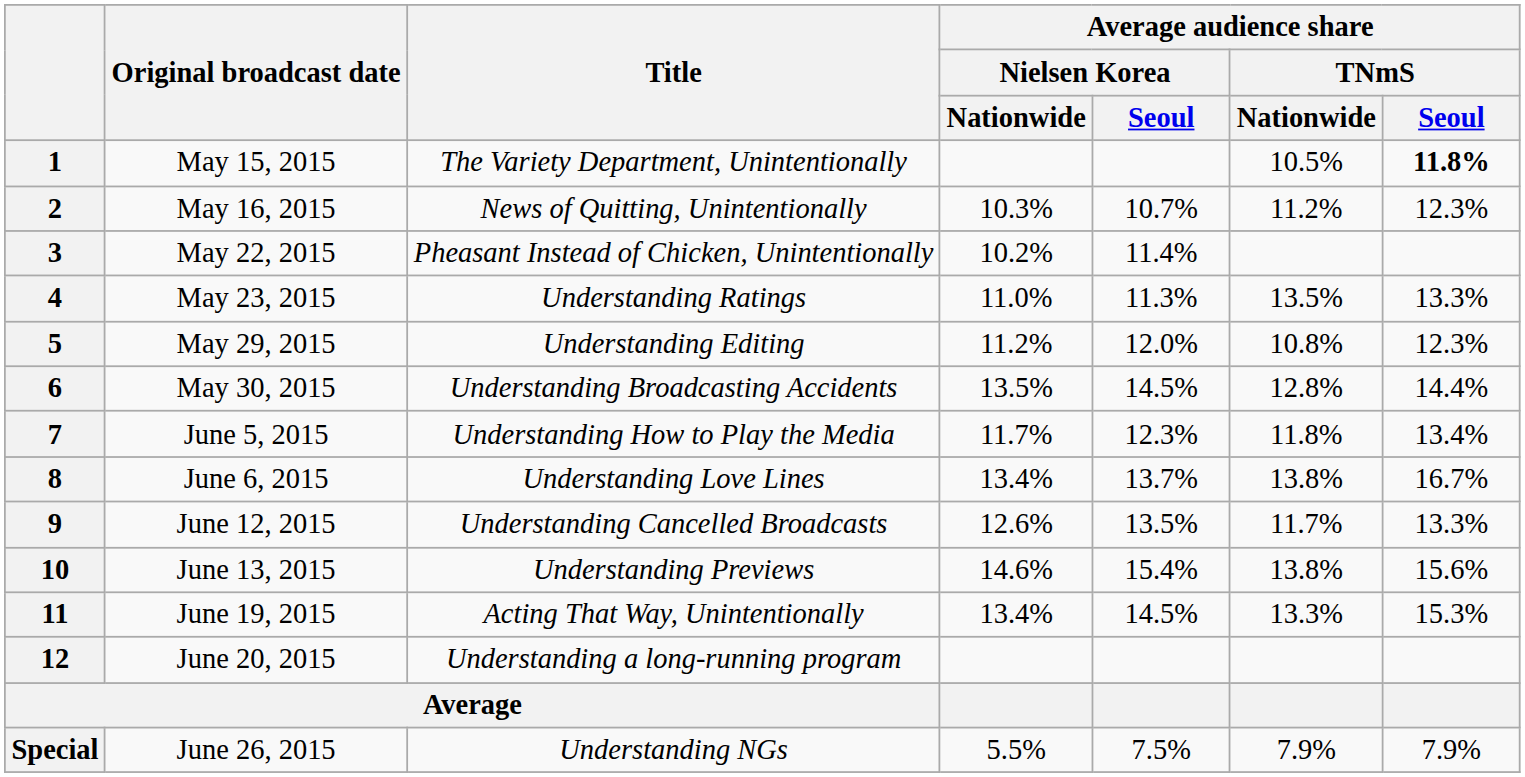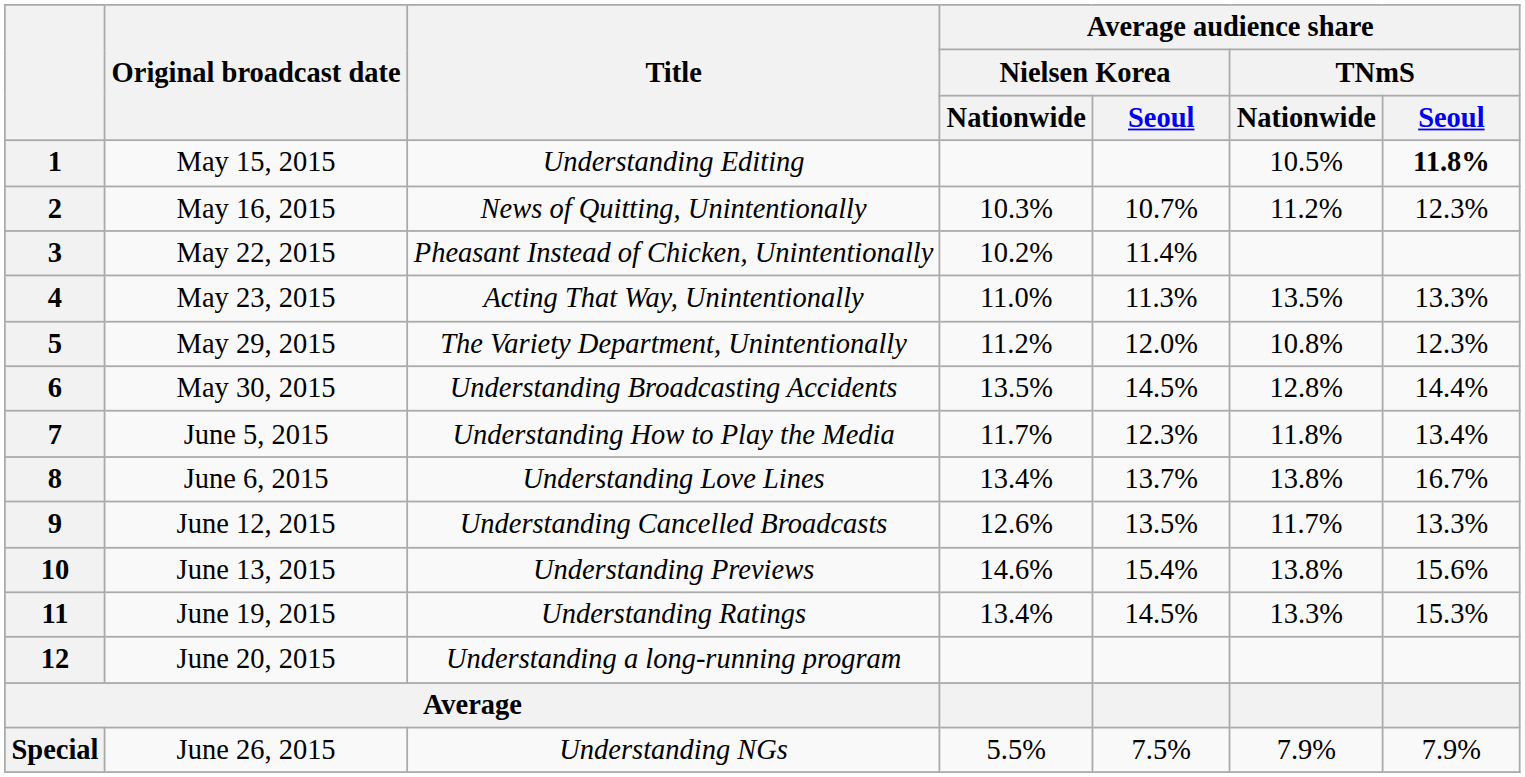1 | Title: The Variety Department, Unintentionally -> Understanding Editing
4 | Title: Understanding Ratings -> Acting That Way, Unintentionally
5 | Title: Understanding Editing -> The Variety Department, Unintentionally
11 | Title: Acting That Way, Unintentionally -> Understanding Ratings
